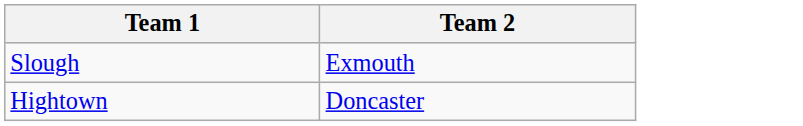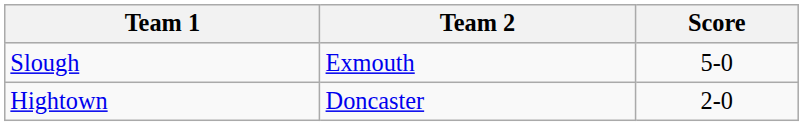+ column: Score | 5-0 | 2-0
